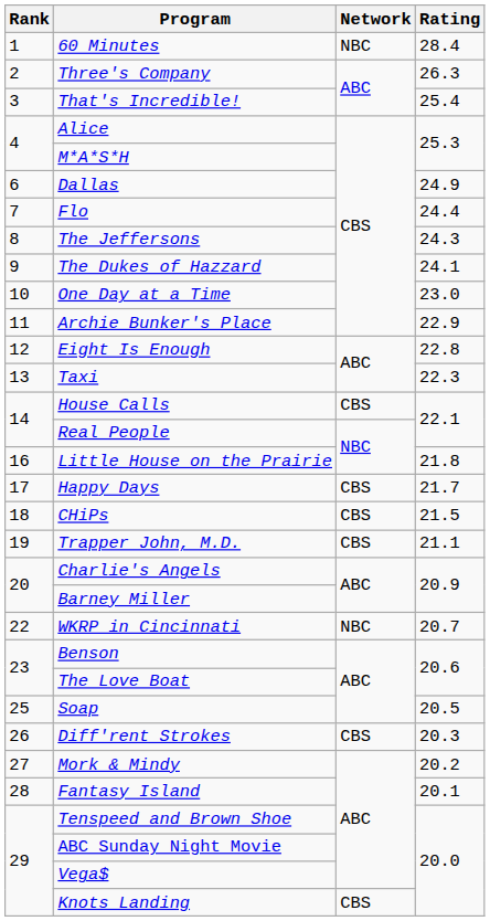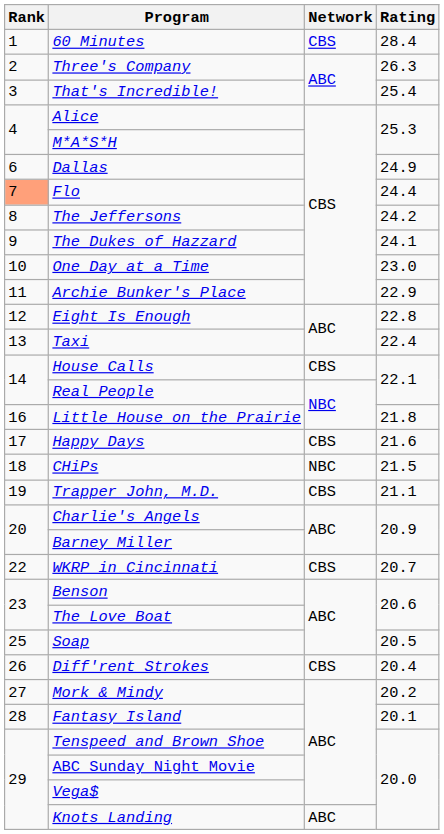60 Minutes | Network: NBC -> CBS
Flo | Rank: no background -> lightsalmon background
The Jeffersons | Rating: 24.3 -> 24.2
Taxi | Rating: 22.3 -> 22.4
Happy Days | Rating: 21.7 -> 21.6
CHiPs | Network: CBS -> NBC
WKRP in Cincinnati | Network: NBC -> CBS
Diff'rent Strokes | Rating: 20.3 -> 20.4
Knots Landing | Network: CBS -> ABC
